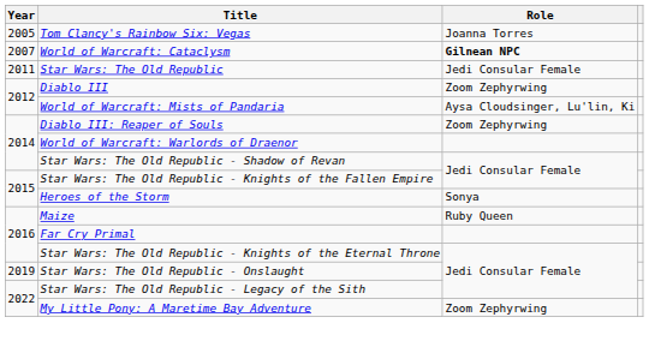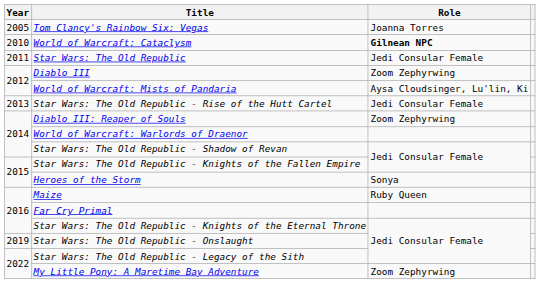World of Warcraft: Cataclysm | Year: 2007 -> 2010
+ row: 2013 | Star Wars: The Old Republic - Rise of the Hutt Cartel | Jedi Consular Female
